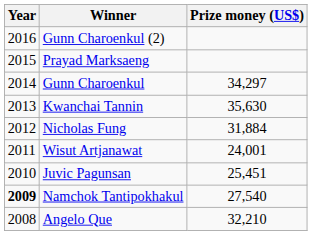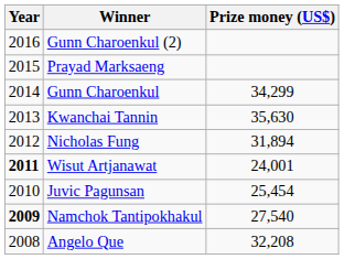Gunn Charoenkul | Prize money (US$): 34,297 -> 34,299
Nicholas Fung | Prize money (US$): 31,884 -> 31,894
Wisut Artjanawat | Year: normal -> bold
Juvic Pagunsan | Prize money (US$): 25,451 -> 25,454
Angelo Que | Prize money (US$): 32,210 -> 32,208
